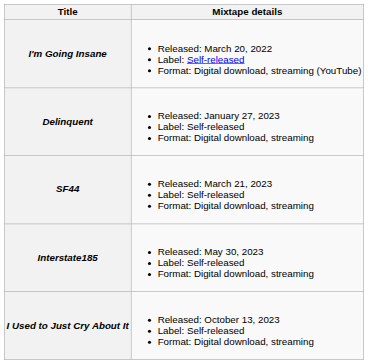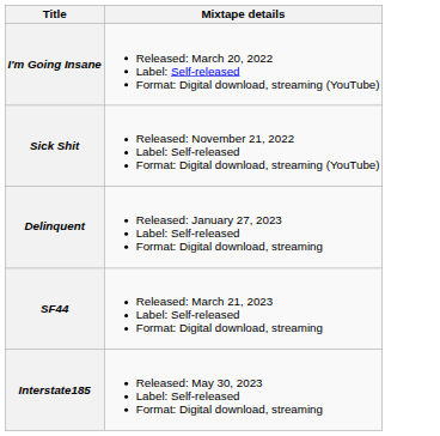+ row: Sick Shit | Released: November 21, 2022 Label: Self-released Format: Digital download, streaming (YouTube)
- row: I Used to Just Cry About It | Released: October 13, 2023 Label: Self-released Format: Digital download, streaming
